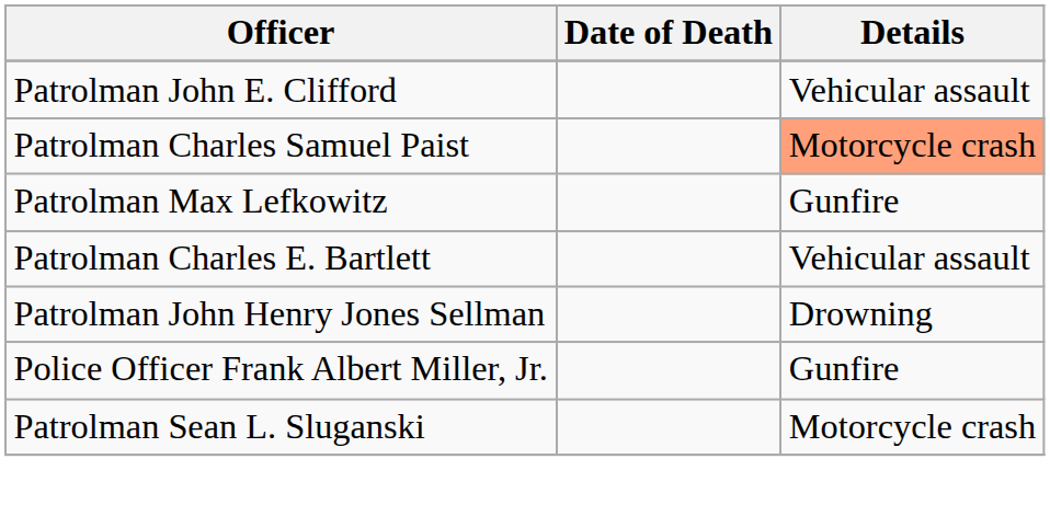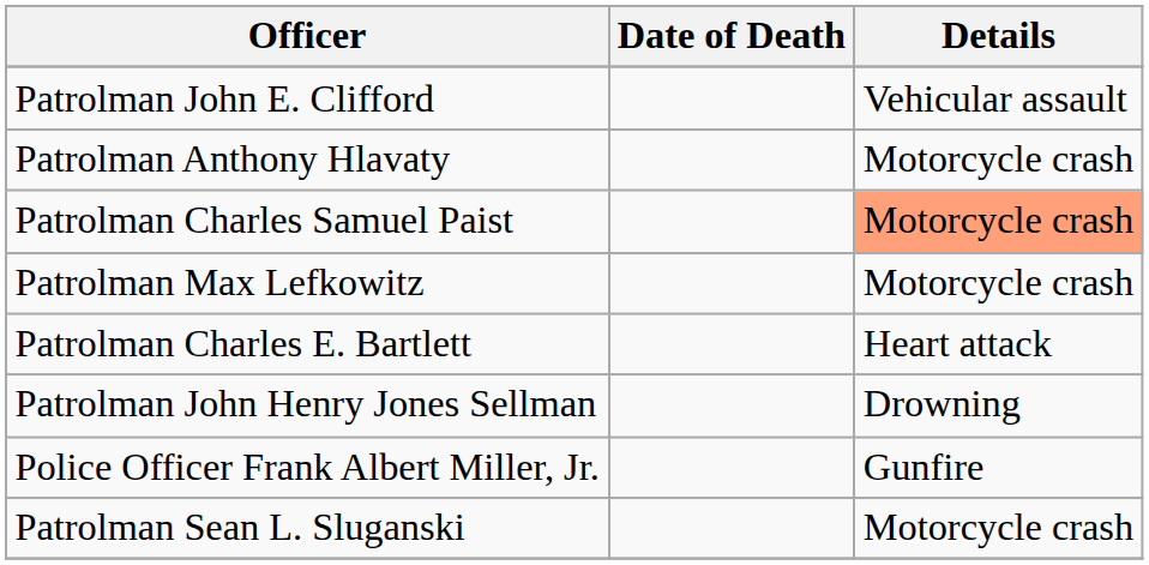+ row: Patrolman Anthony Hlavaty | Motorcycle crash
Patrolman Max Lefkowitz | Details: Gunfire -> Motorcycle crash
Patrolman Charles E. Bartlett | Details: Vehicular assault -> Heart attack
